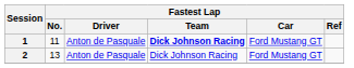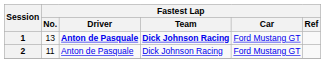1 | Fastest Lap / No.: 11 -> 13
1 | Fastest Lap / Driver: normal -> bold
2 | Fastest Lap / No.: 13 -> 11
